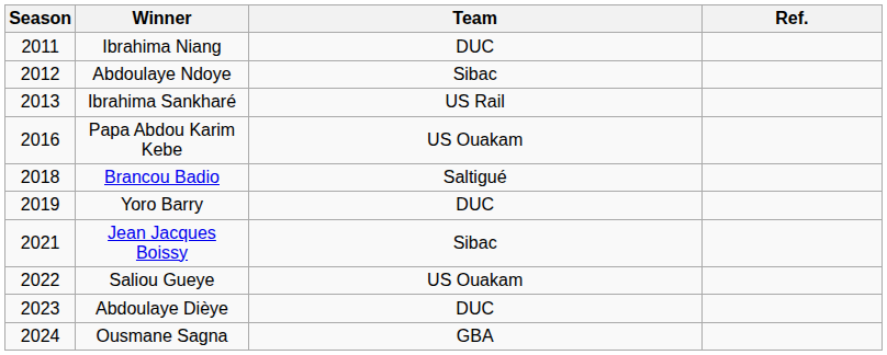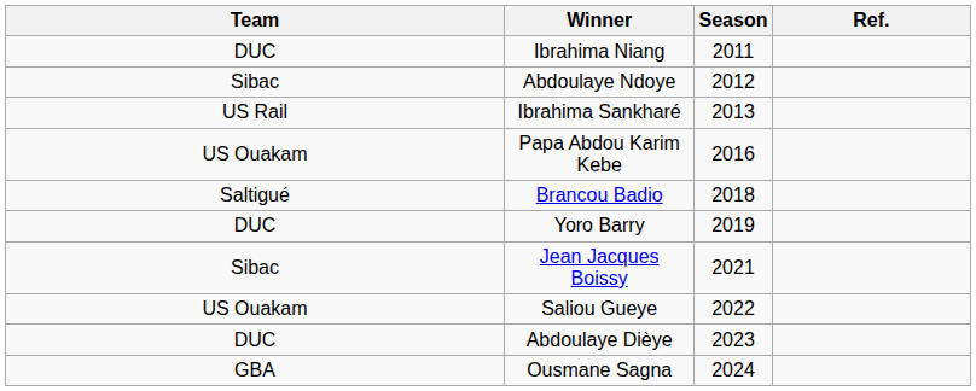columns swapped: Season <-> Team
